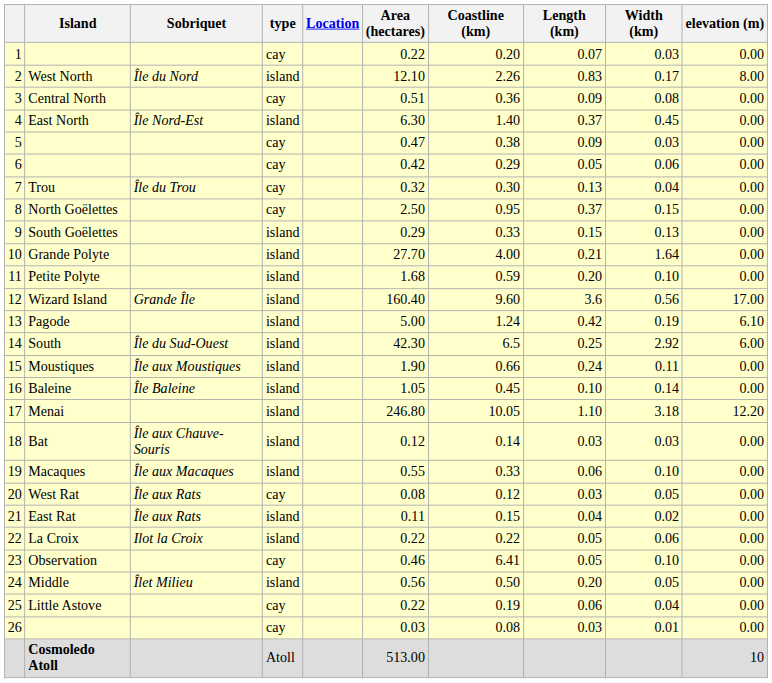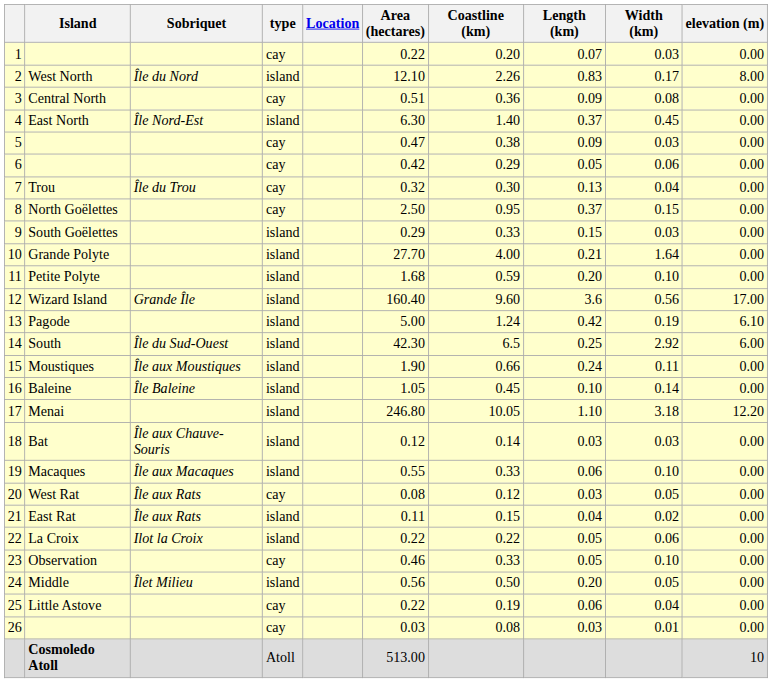9 | Width (km): 0.13 -> 0.03
23 | Coastline (km): 6.41 -> 0.33
